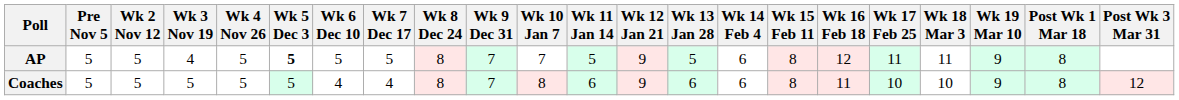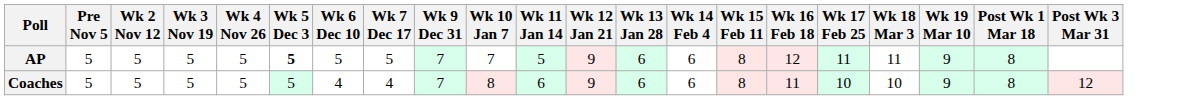- column: Wk 8 Dec 24 | 8 | 8
AP | Wk 3 Nov 19: 4 -> 5
AP | Wk 13 Jan 28: 5 -> 6
